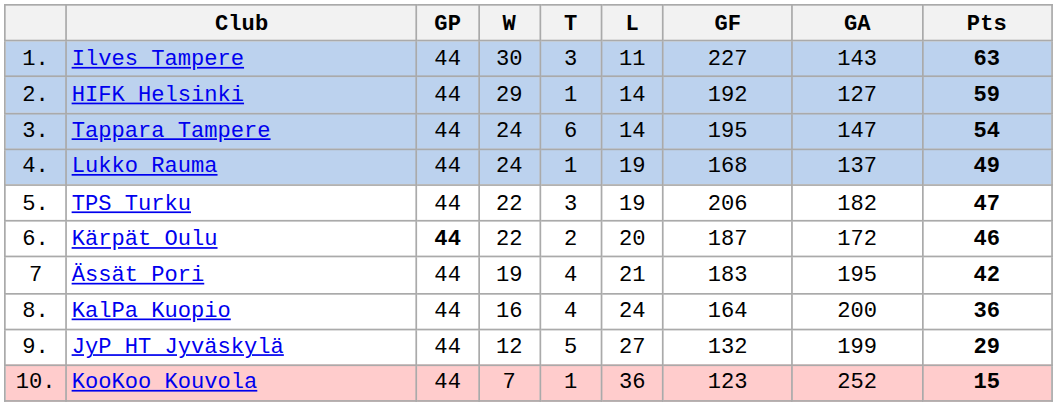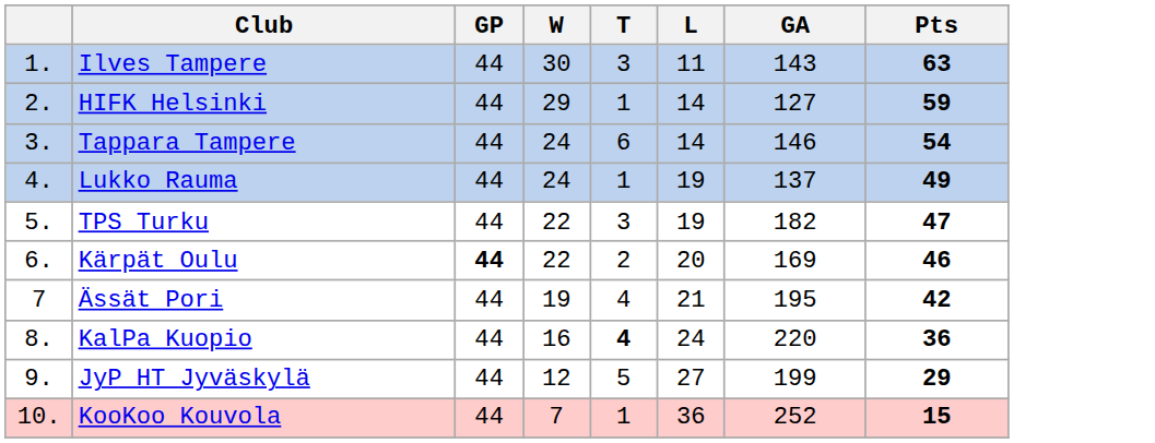- column: GF | 227 | 192 | 195 | 168 | 206 | 187 | 183 | 164 | 132 | 123
Tappara Tampere | GA: 147 -> 146
Kärpät Oulu | GA: 172 -> 169
KalPa Kuopio | T: normal -> bold
KalPa Kuopio | GA: 200 -> 220
